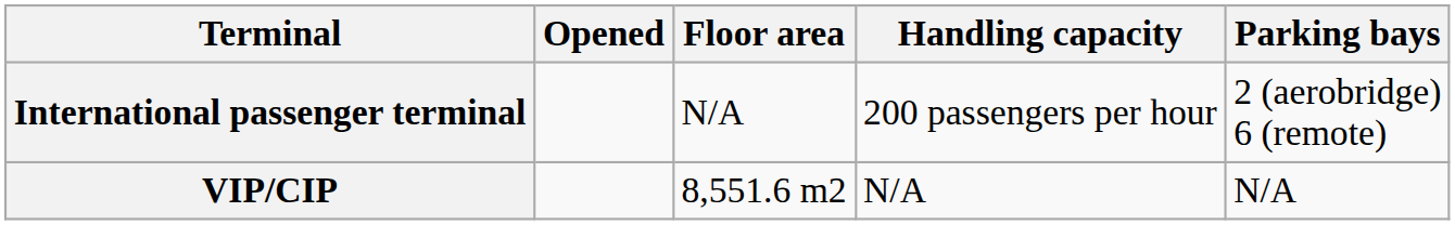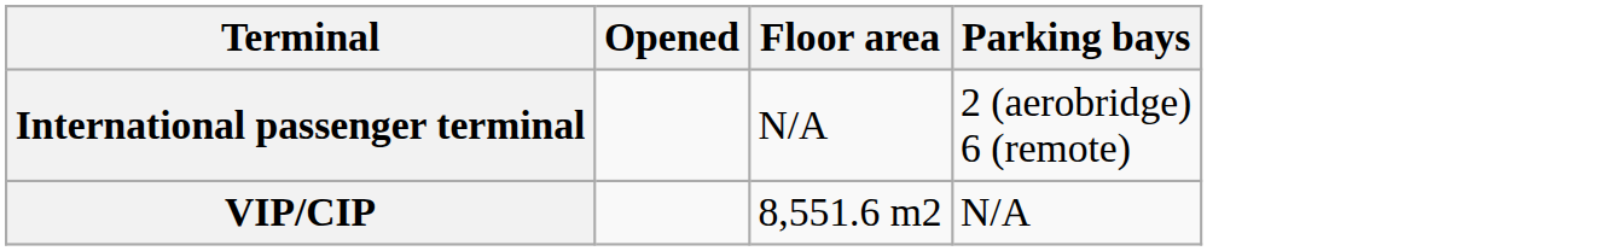- column: Handling capacity | 200 passengers per hour | N/A
